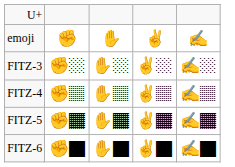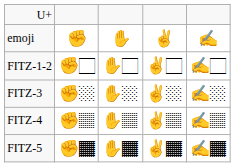+ row: FITZ-1-2 | ✊️🏻 | ✋️🏻 | ✌️🏻 | ✍️🏻
- row: FITZ-6 | ✊️🏿 | ✋️🏿 | ✌️🏿 | ✍️🏿
